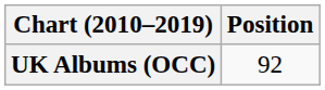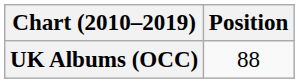UK Albums (OCC) | Position: 92 -> 88
